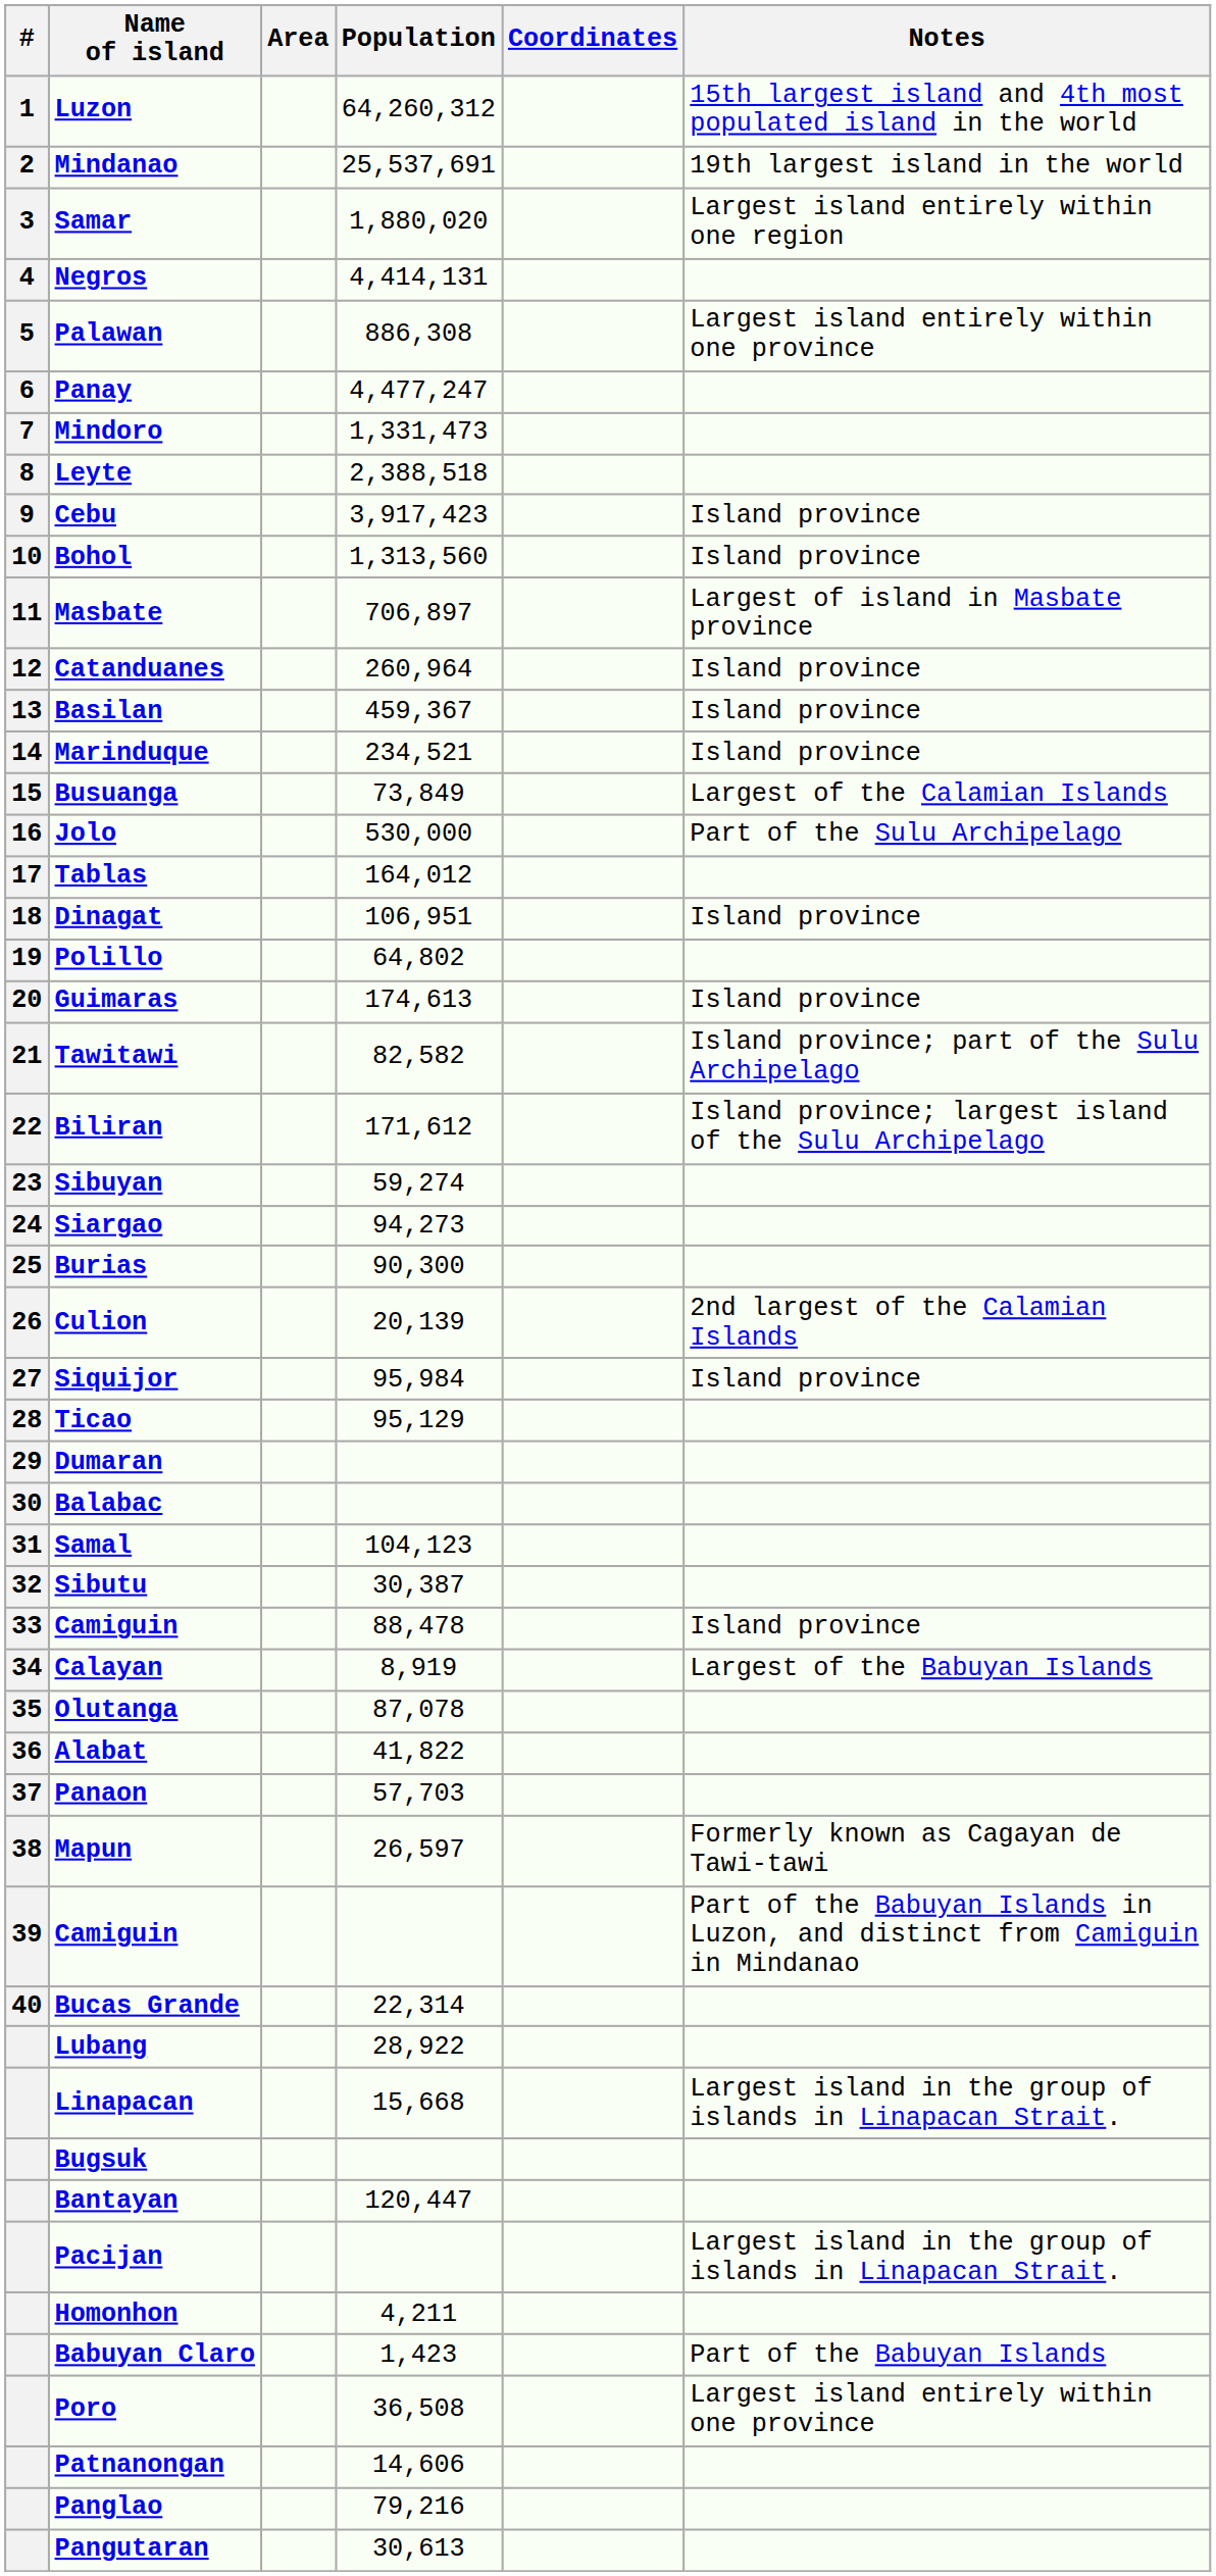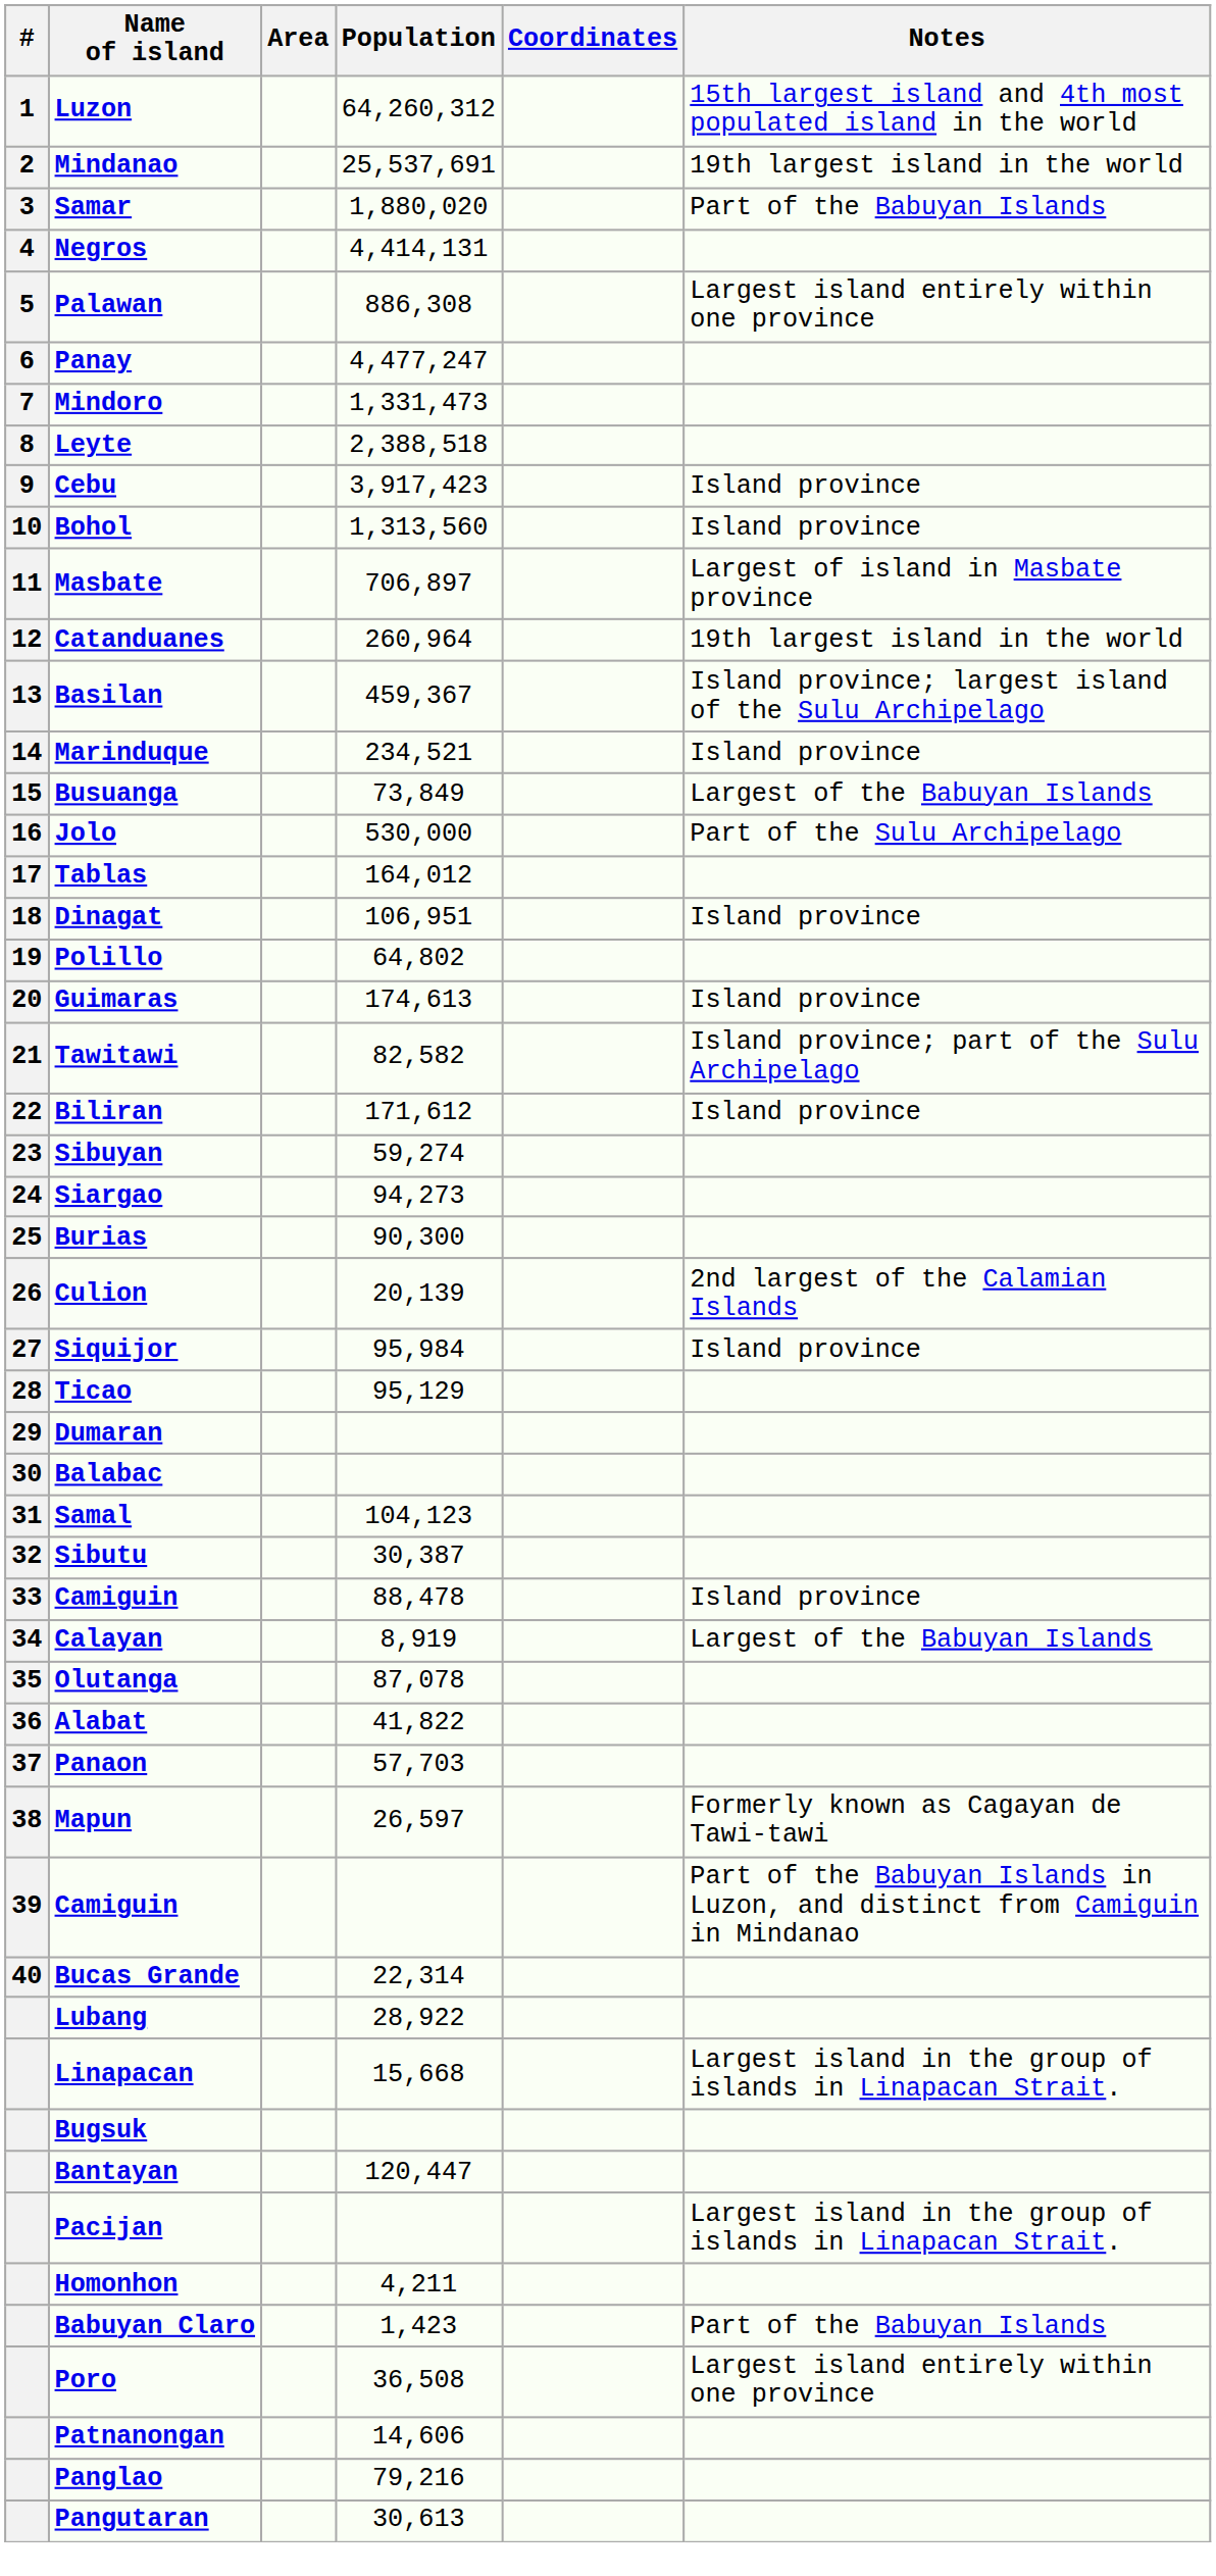Samar | Notes: Largest island entirely within one region -> Part of the Babuyan Islands
Catanduanes | Notes: Island province -> 19th largest island in the world
Basilan | Notes: Island province -> Island province; largest island of the Sulu Archipelago
Busuanga | Notes: Largest of the Calamian Islands -> Largest of the Babuyan Islands
Biliran | Notes: Island province; largest island of the Sulu Archipelago -> Island province
